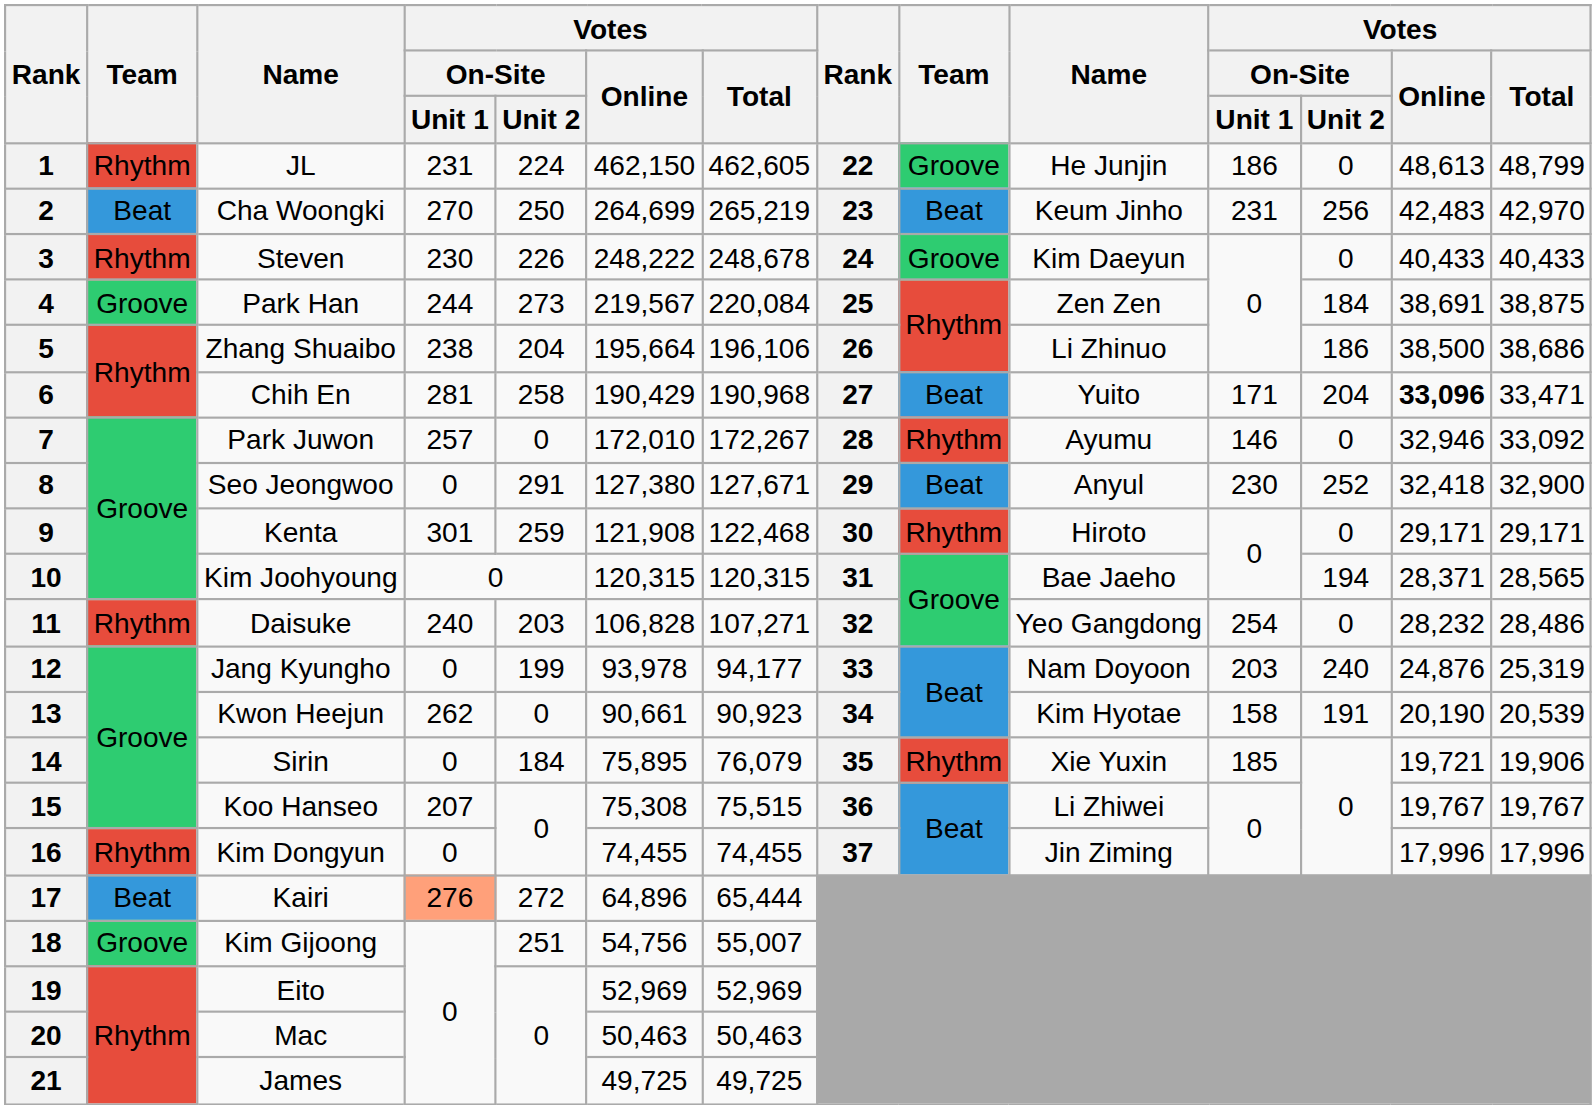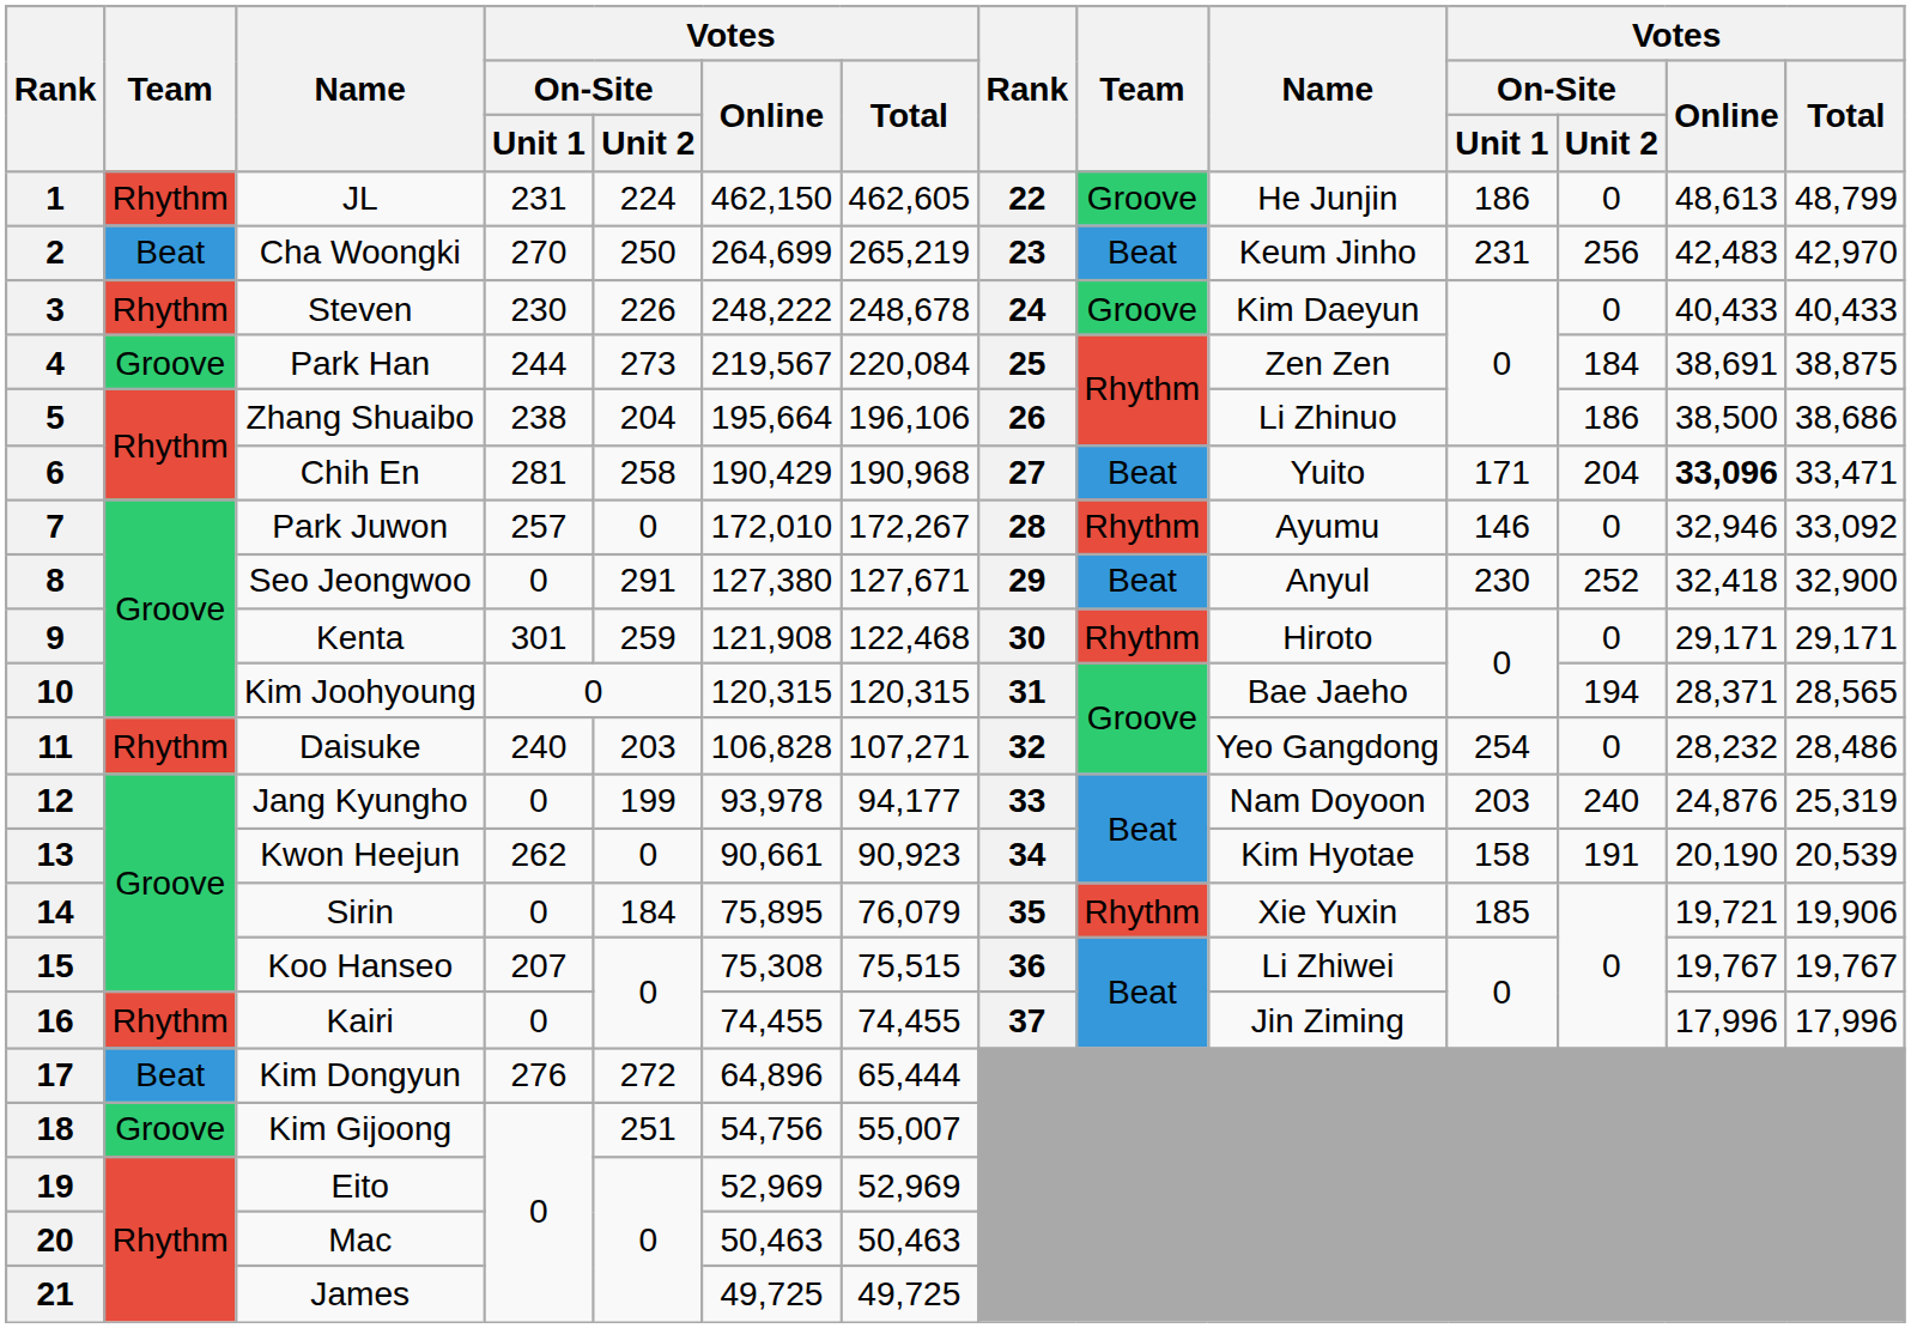16 | column 3: Kim Dongyun -> Kairi
17 | column 3: Kairi -> Kim Dongyun
17 | column 4: lightsalmon background -> no background
